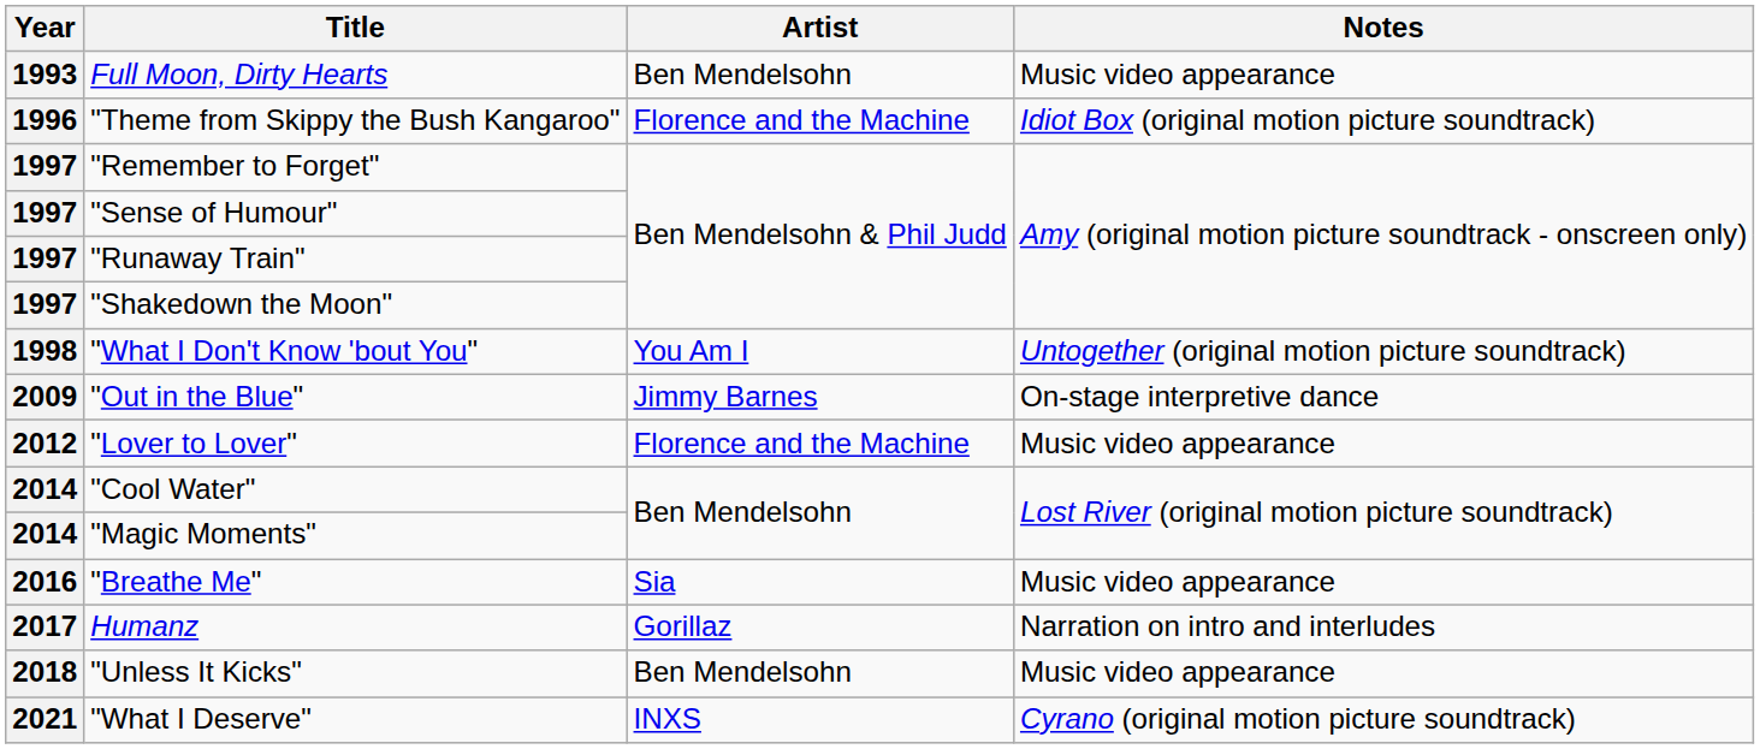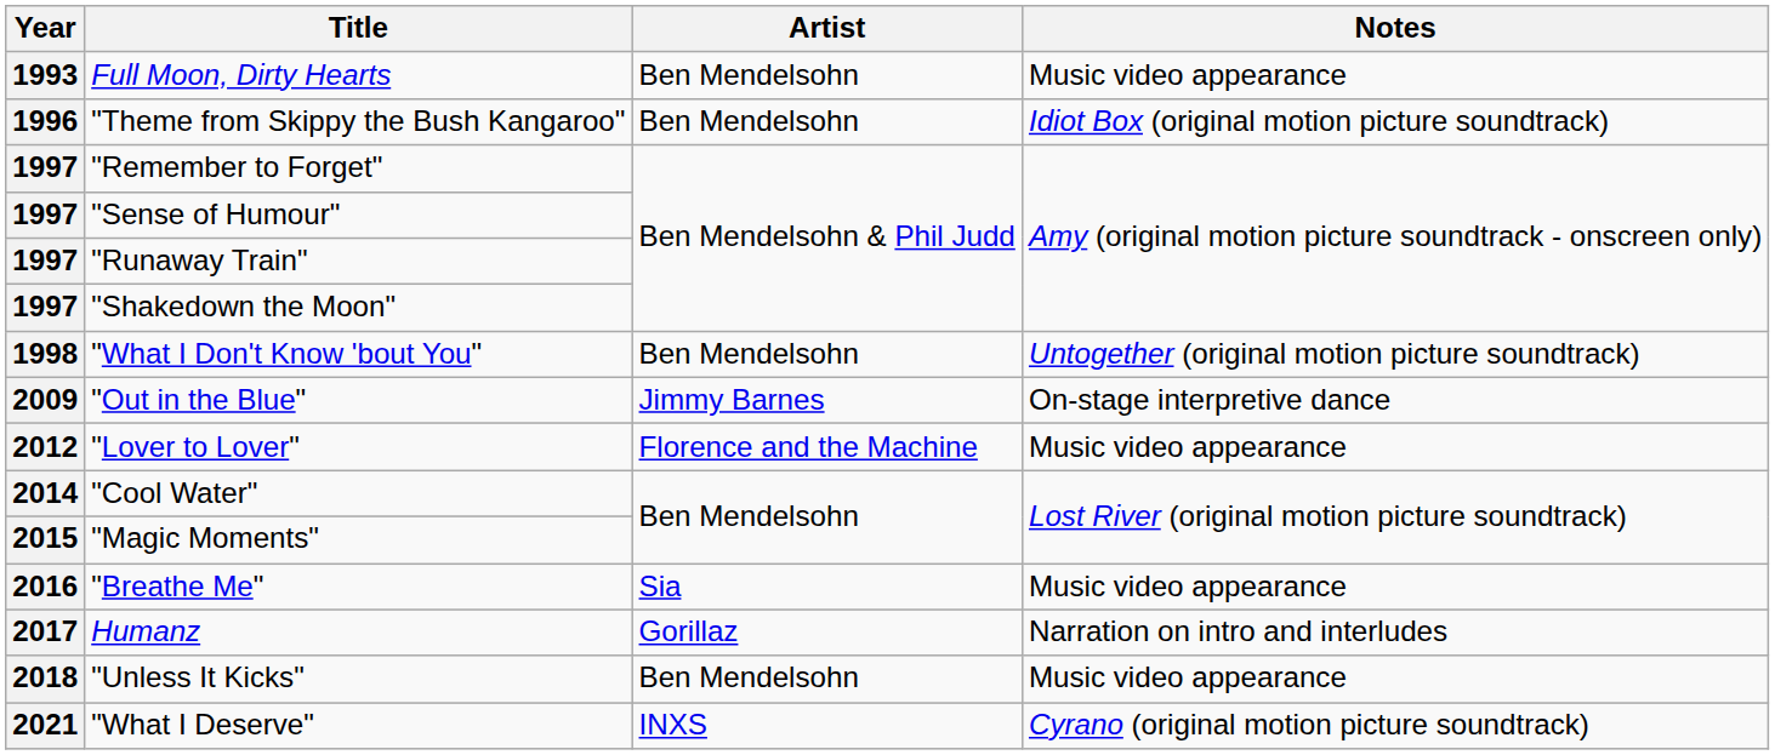"Theme from Skippy the Bush Kangaroo" | Artist: Florence and the Machine -> Ben Mendelsohn
"What I Don't Know 'bout You" | Artist: You Am I -> Ben Mendelsohn
"Magic Moments" | Year: 2014 -> 2015
